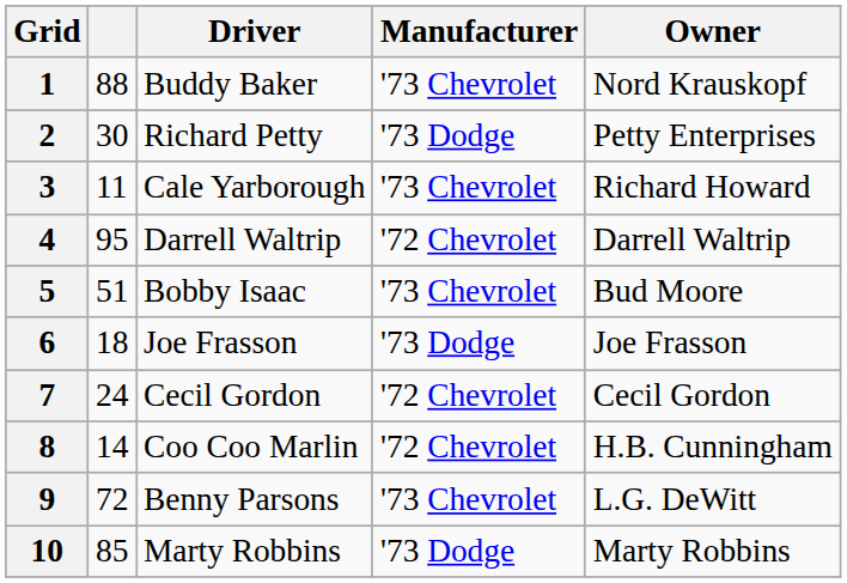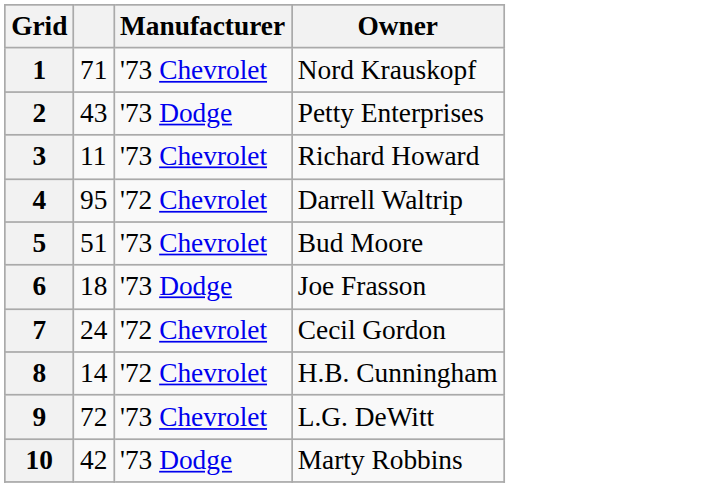- column: Driver | Buddy Baker | Richard Petty | Cale Yarborough | Darrell Waltrip | Bobby Isaac | Joe Frasson | Cecil Gordon | Coo Coo Marlin | Benny Parsons | Marty Robbins
1 | column 2: 88 -> 71
2 | column 2: 30 -> 43
10 | column 2: 85 -> 42
